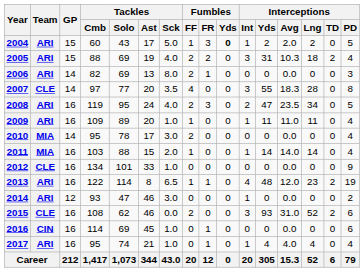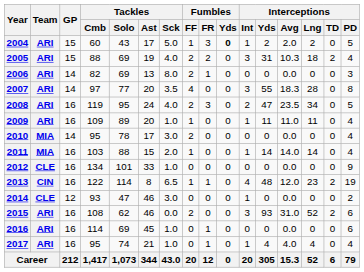2007 | Team: CLE -> ARI
2013 | Team: ARI -> CIN
2014 | Team: ARI -> CLE
2015 | Team: CLE -> ARI
2016 | Team: CIN -> ARI
